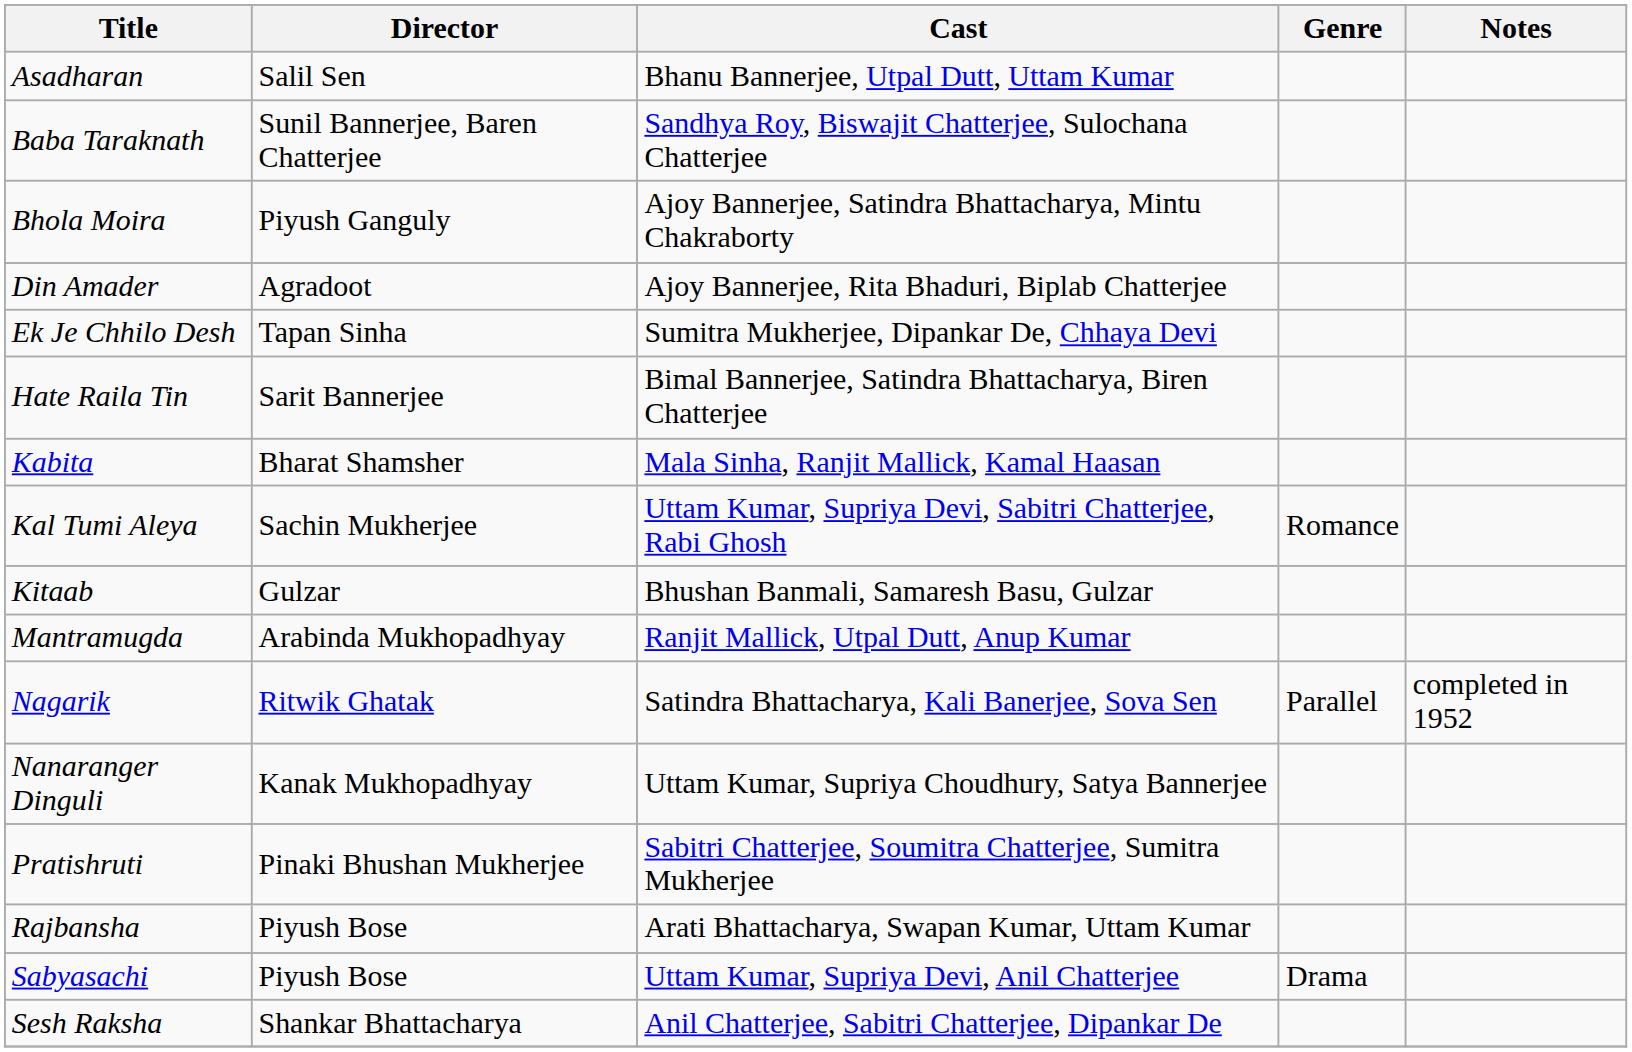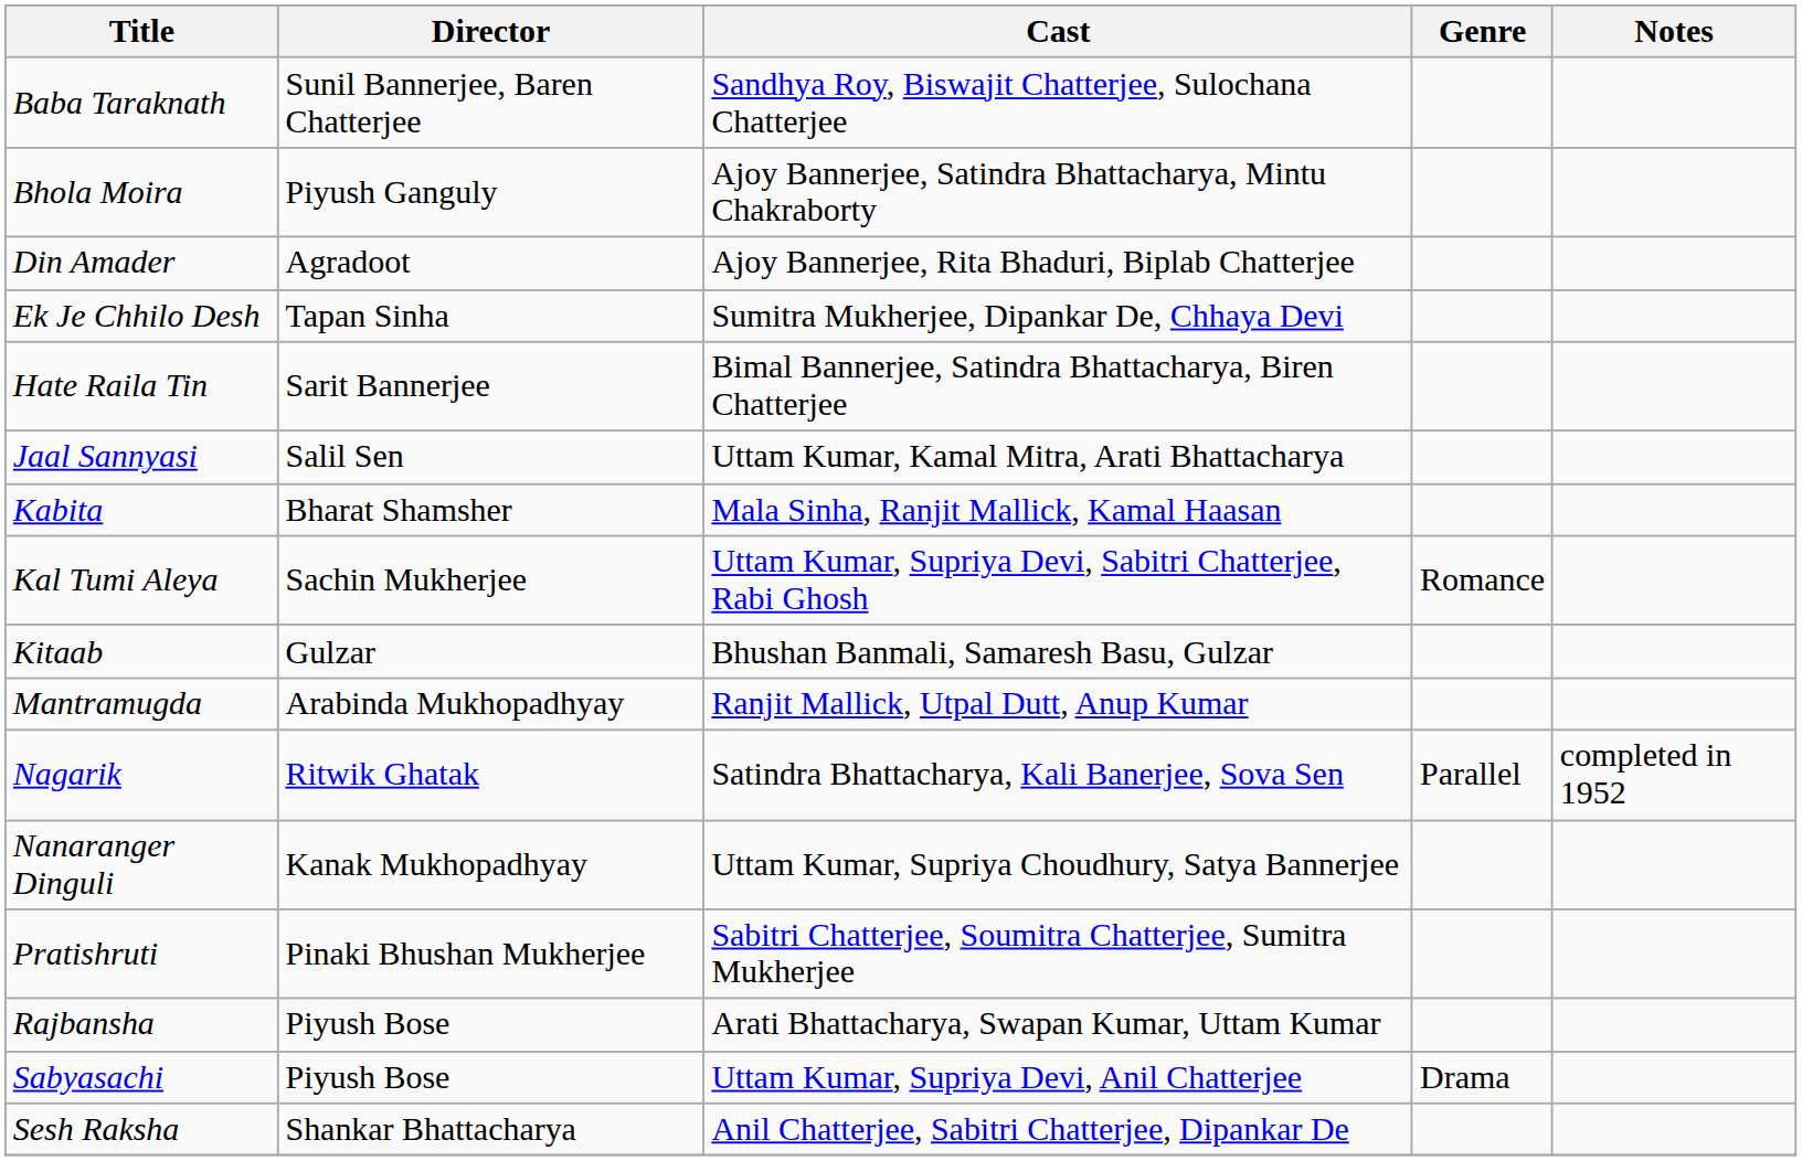- row: Asadharan | Salil Sen | Bhanu Bannerjee, Utpal Dutt, Uttam Kumar
+ row: Jaal Sannyasi | Salil Sen | Uttam Kumar, Kamal Mitra, Arati Bhattacharya
